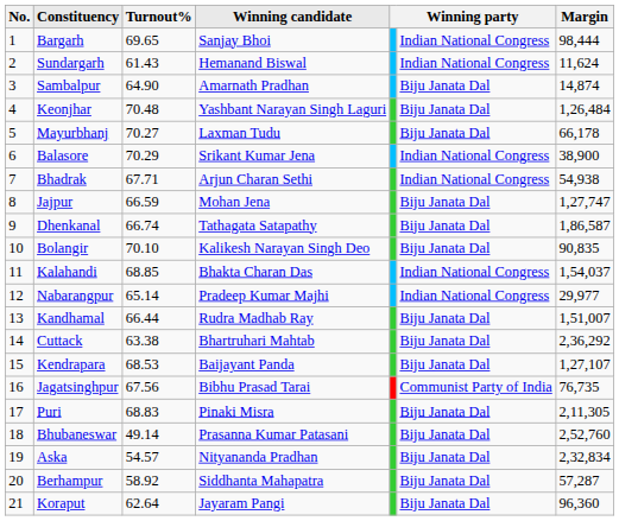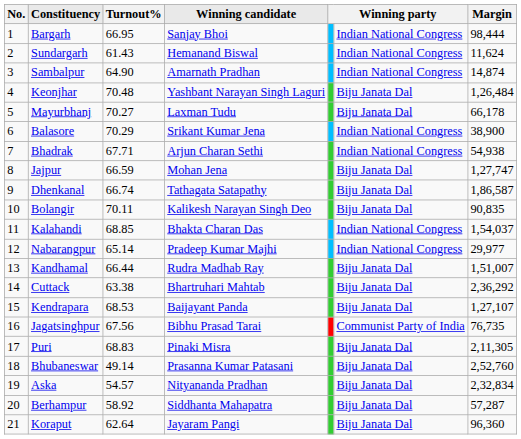Bargarh | Turnout%: 69.65 -> 66.95
Sambalpur | column 6: Biju Janata Dal -> Indian National Congress
Bolangir | Turnout%: 70.10 -> 70.11
